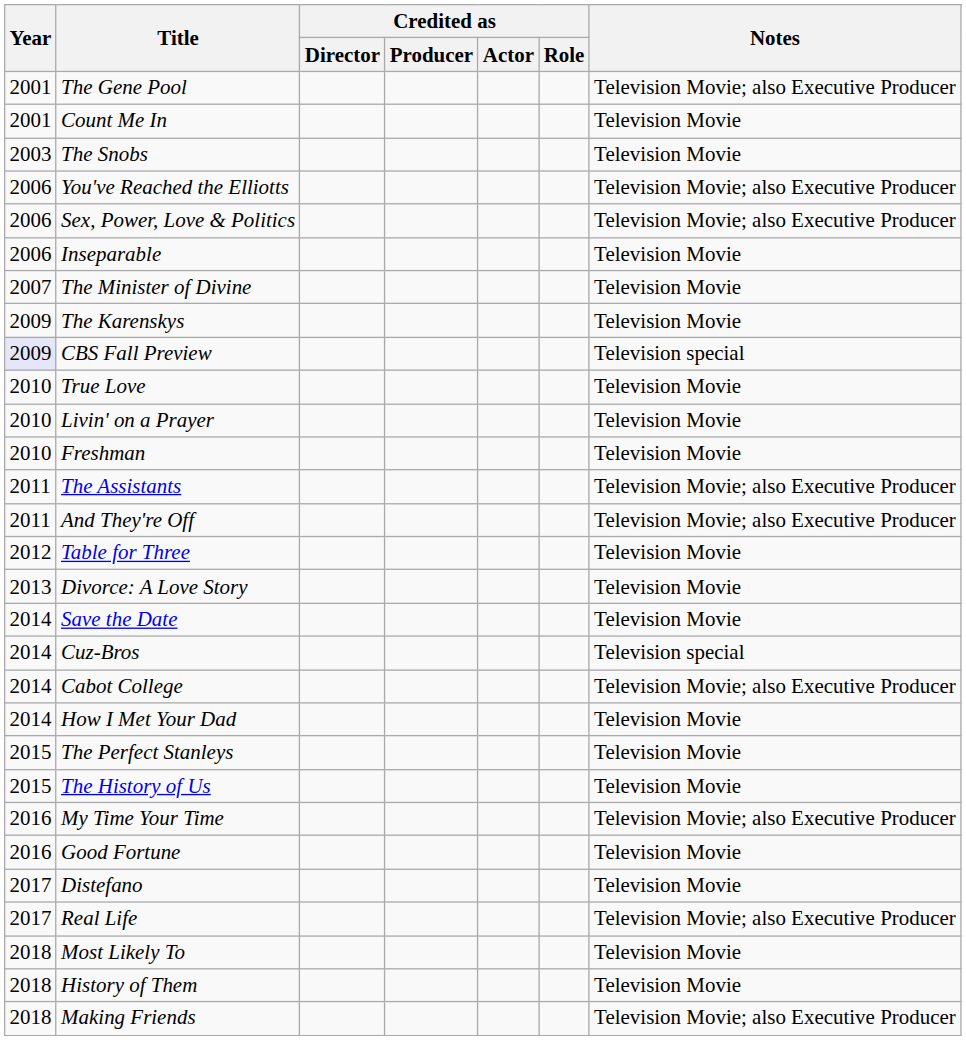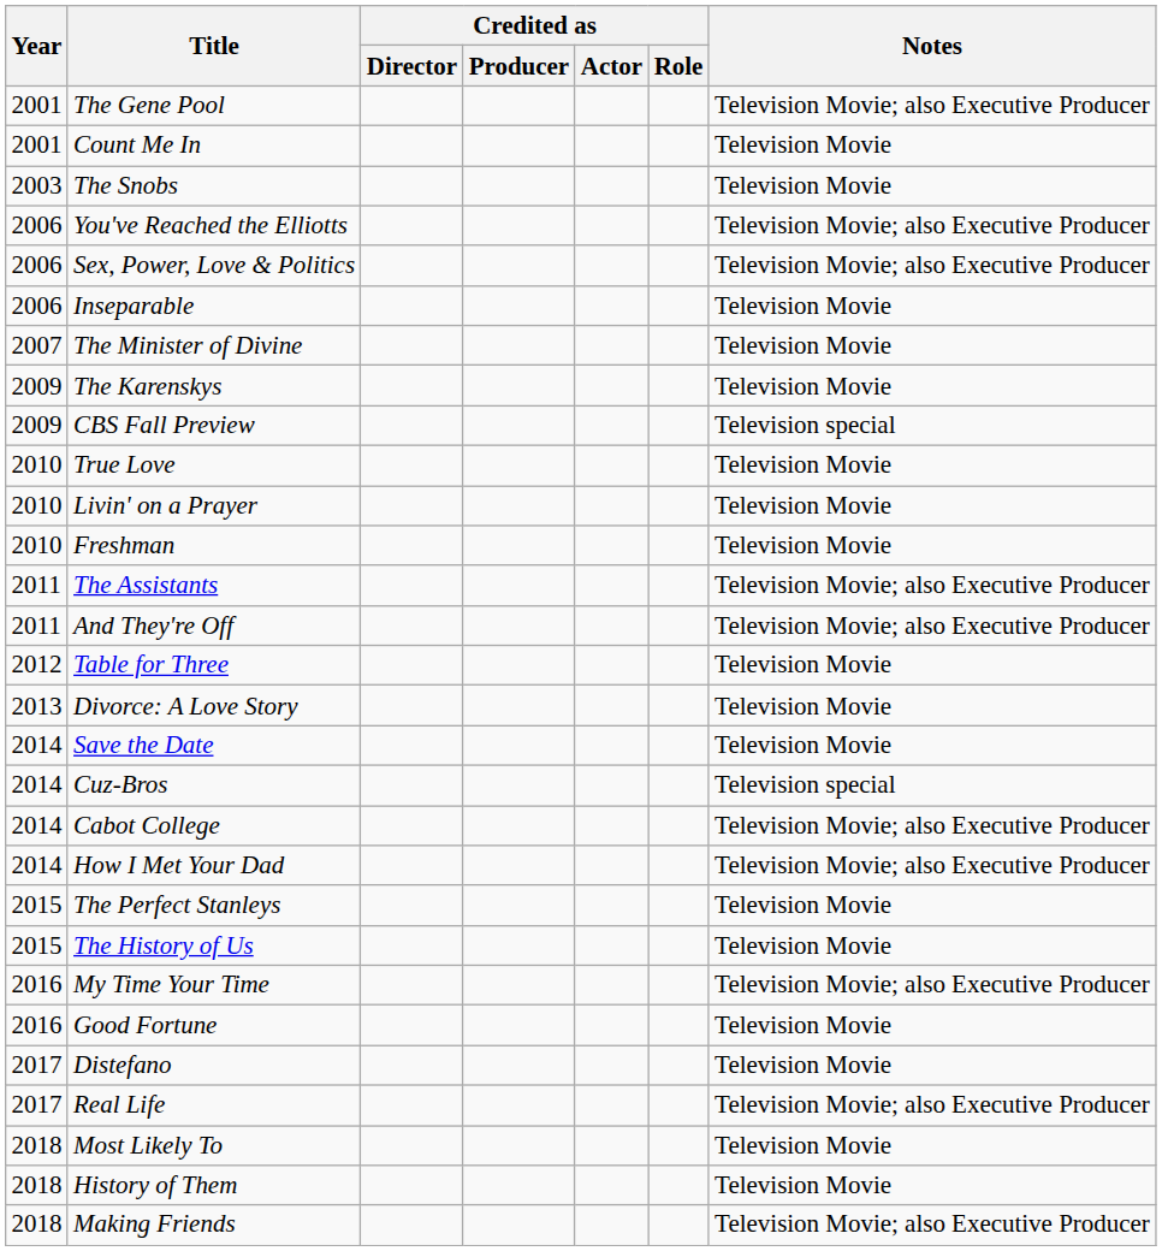CBS Fall Preview | Year: lavender background -> no background
How I Met Your Dad | Notes: Television Movie -> Television Movie; also Executive Producer
